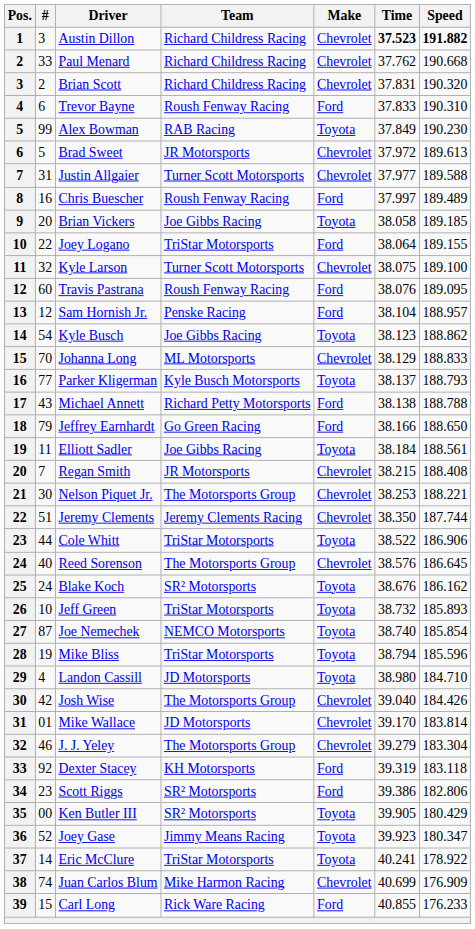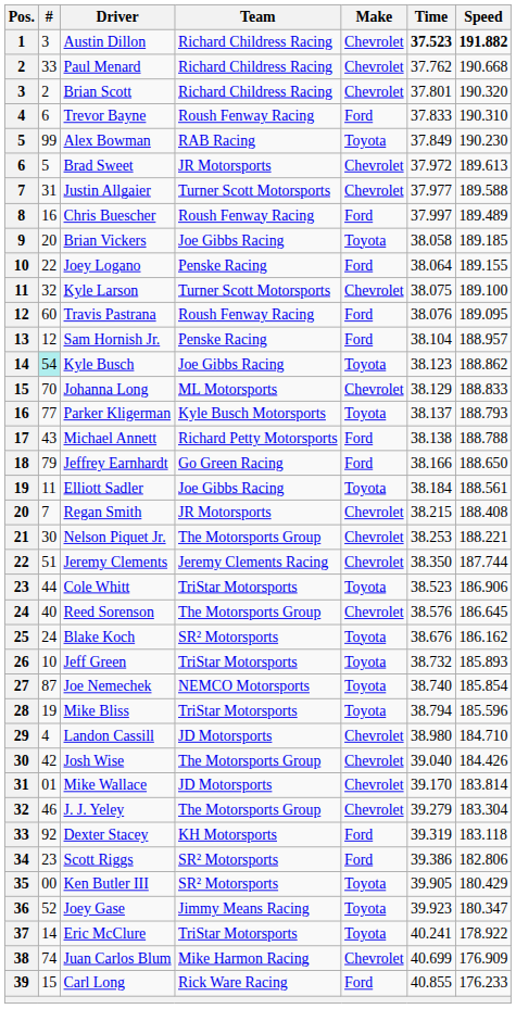Brian Scott | Time: 37.831 -> 37.801
Joey Logano | Team: TriStar Motorsports -> Penske Racing
Kyle Busch | #: no background -> paleturquoise background
Cole Whitt | Time: 38.522 -> 38.523
Landon Cassill | Make: Toyota -> Chevrolet
